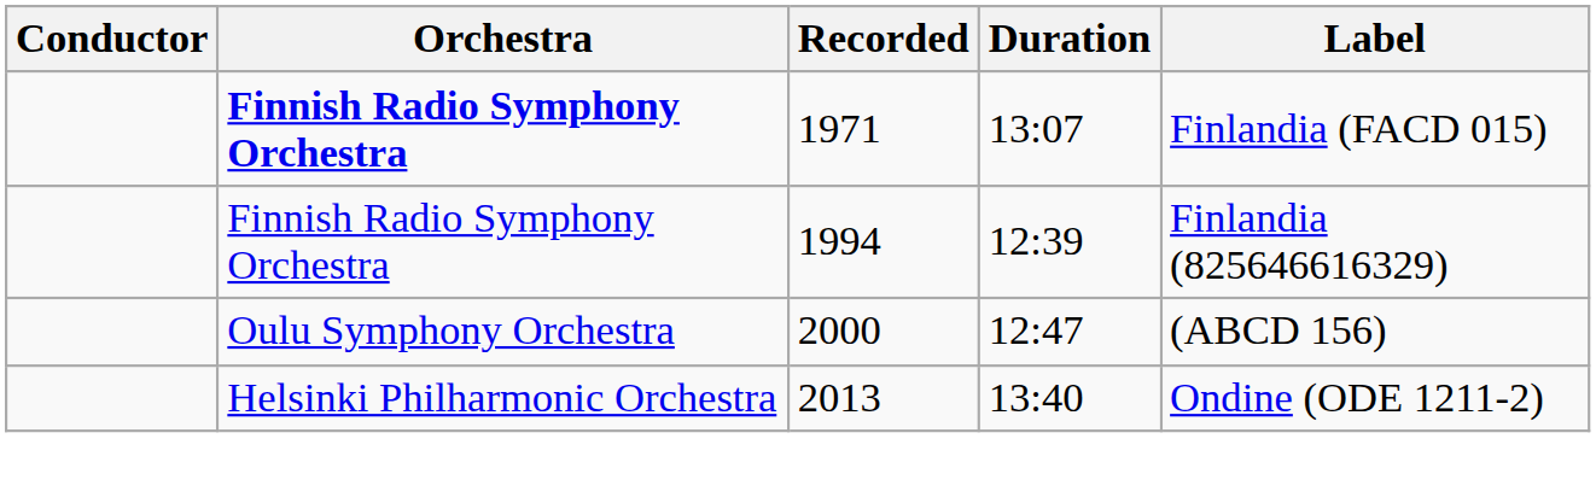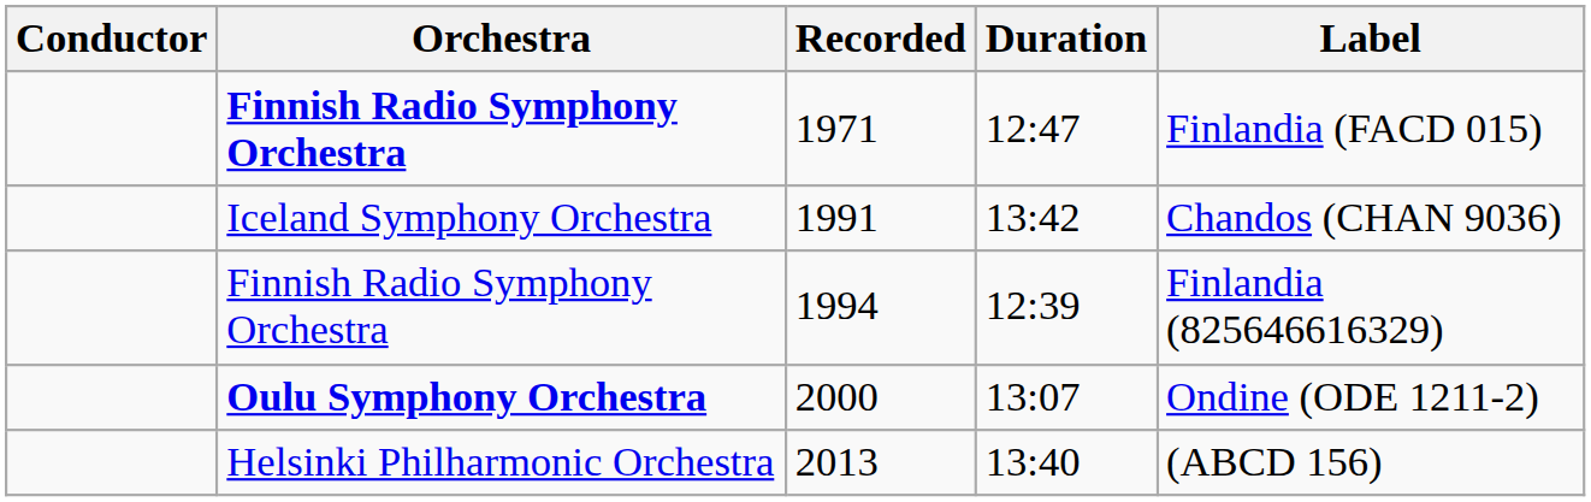1971 | Duration: 13:07 -> 12:47
+ row: Iceland Symphony Orchestra | 1991 | 13:42 | Chandos (CHAN 9036)
2000 | Orchestra: normal -> bold
2000 | Duration: 12:47 -> 13:07
2000 | Label: (ABCD 156) -> Ondine (ODE 1211-2)
2013 | Label: Ondine (ODE 1211-2) -> (ABCD 156)
